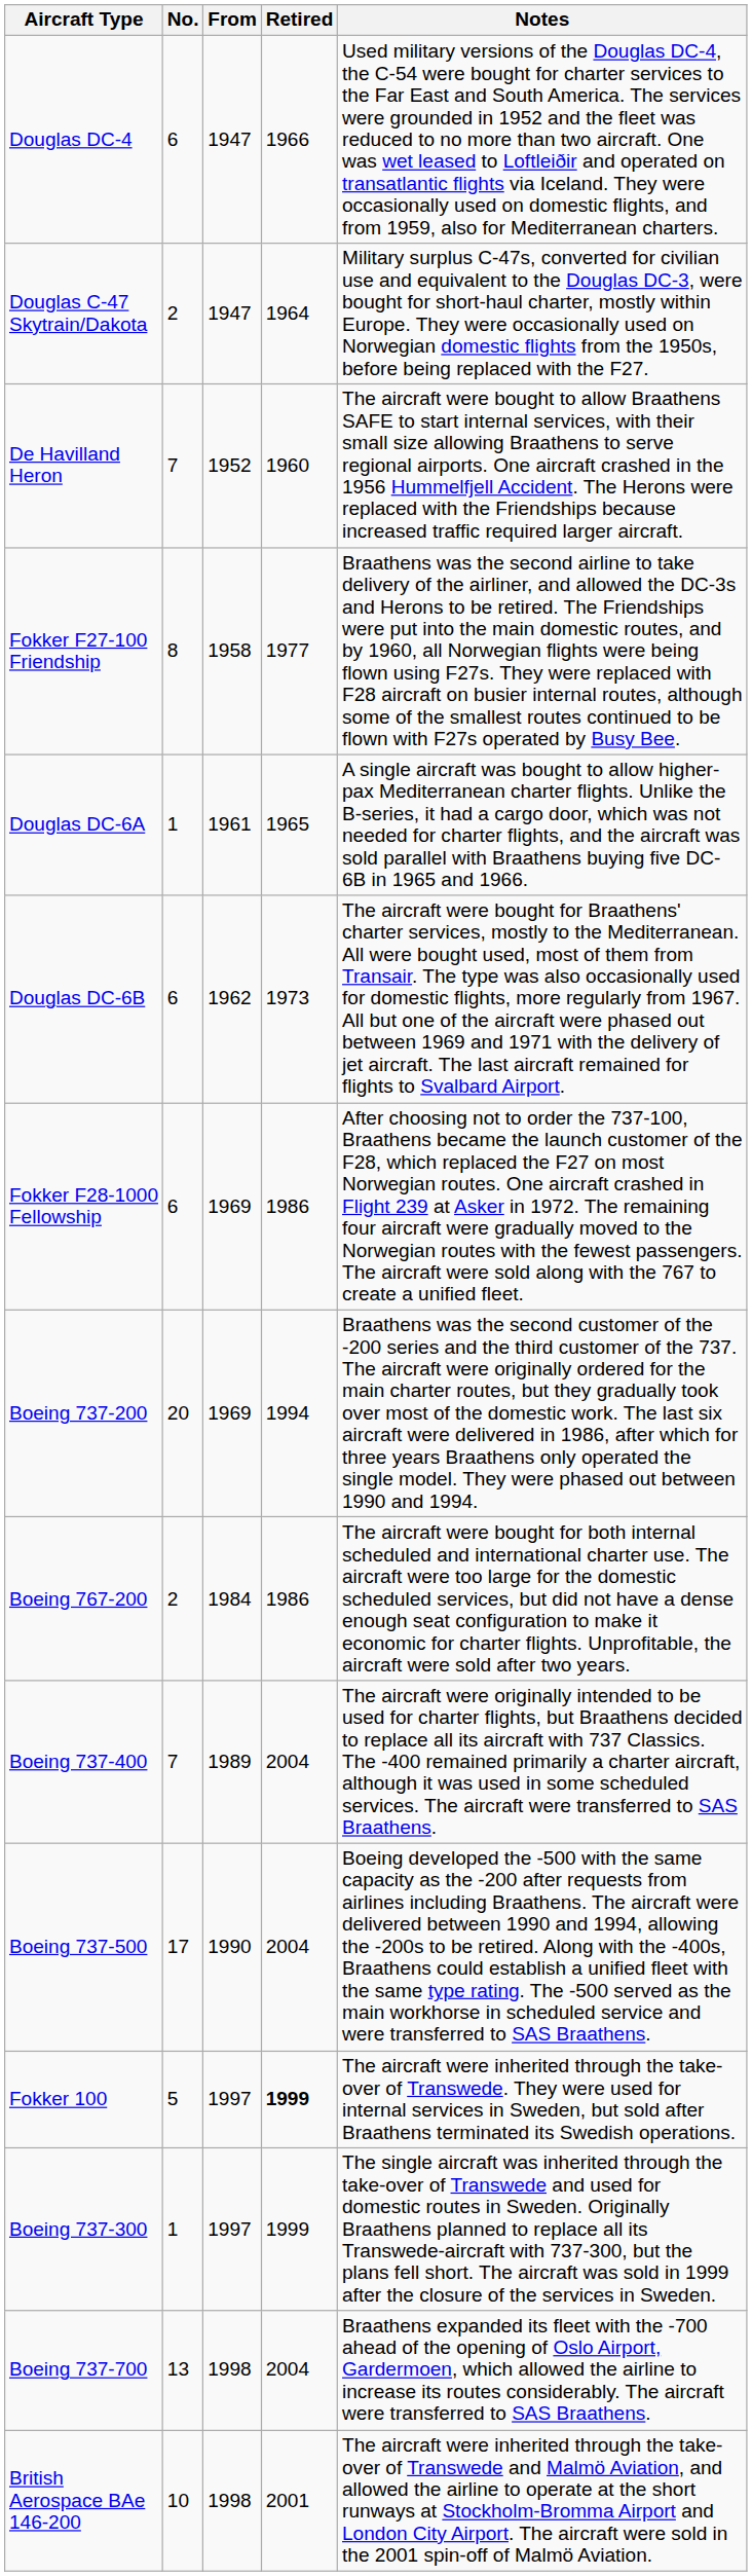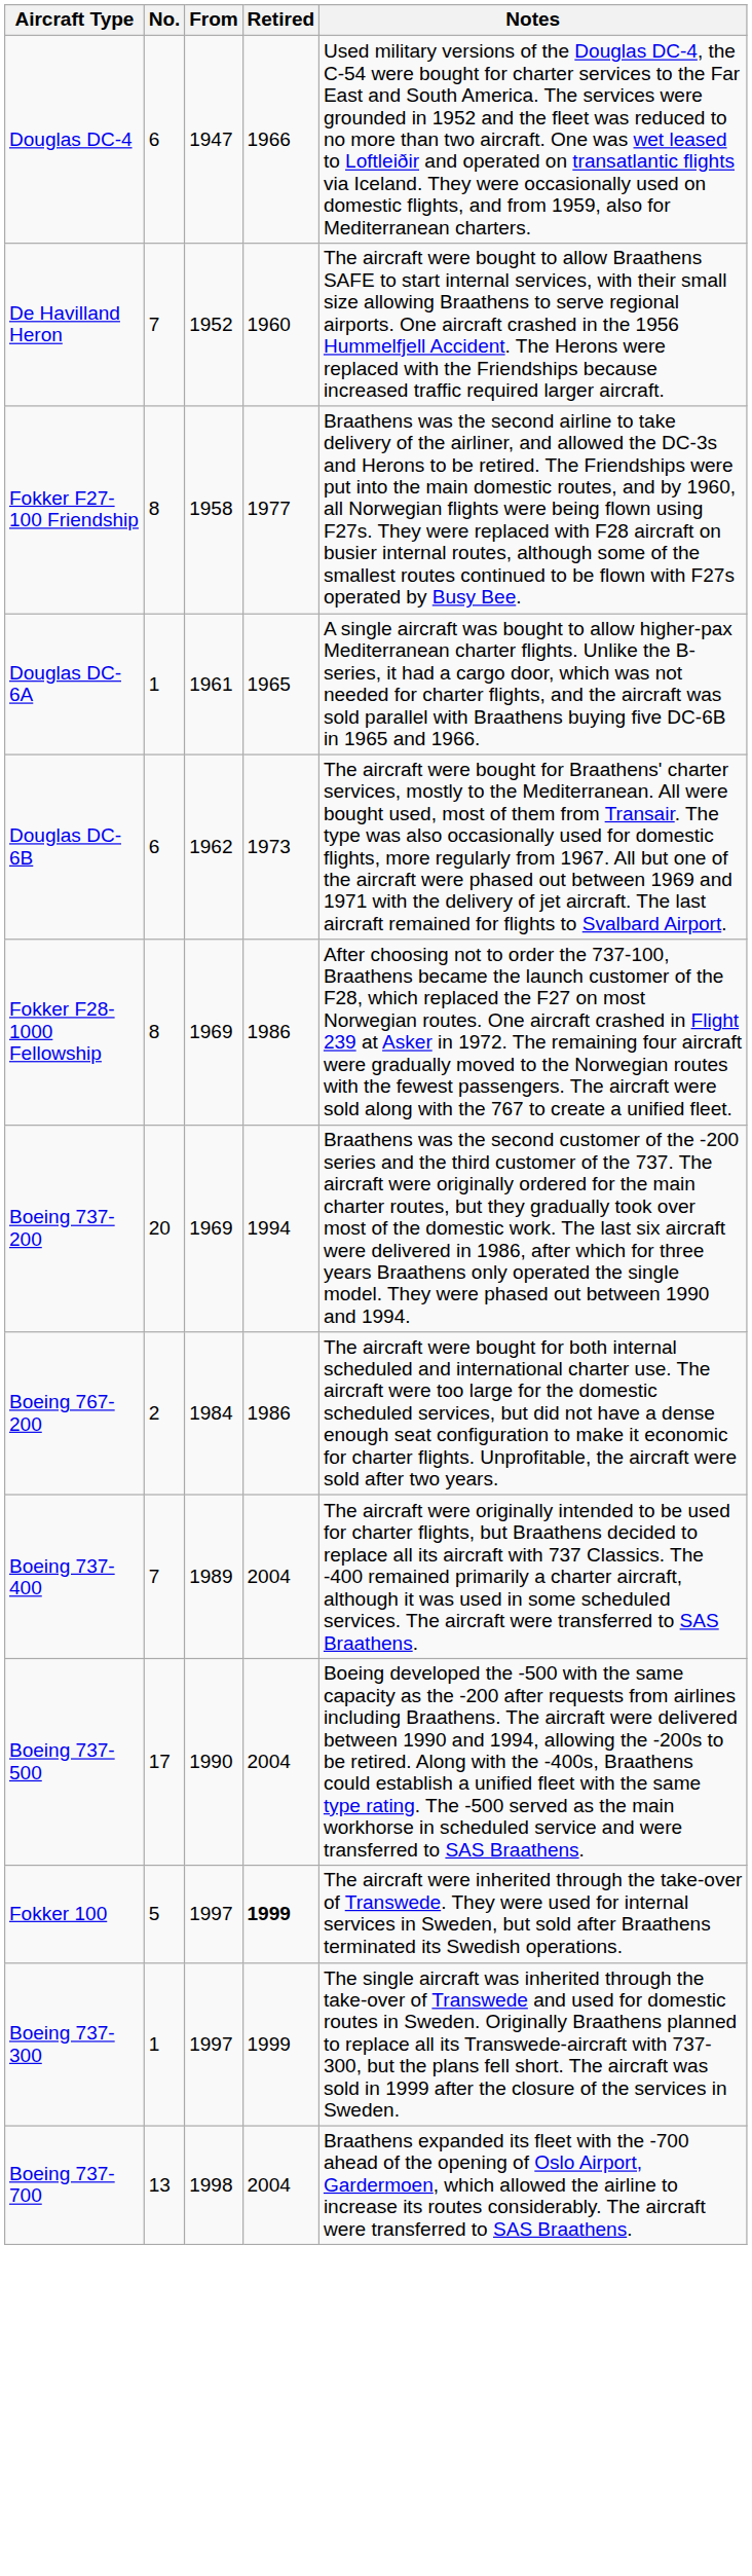- row: Douglas C-47 Skytrain/Dakota | 2 | 1947 | 1964 | Military surplus C-47s, converted for civilian use and equivalent to the Douglas DC-3, were bought for short-haul charter, mostly within Europe. They were occasionally used on Norwegian domestic flights from the 1950s, before being replaced with the F27.
Fokker F28-1000 Fellowship | No.: 6 -> 8
- row: British Aerospace BAe 146-200 | 10 | 1998 | 2001 | The aircraft were inherited through the take-over of Transwede and Malmö Aviation, and allowed the airline to operate at the short runways at Stockholm-Bromma Airport and London City Airport. The aircraft were sold in the 2001 spin-off of Malmö Aviation.
